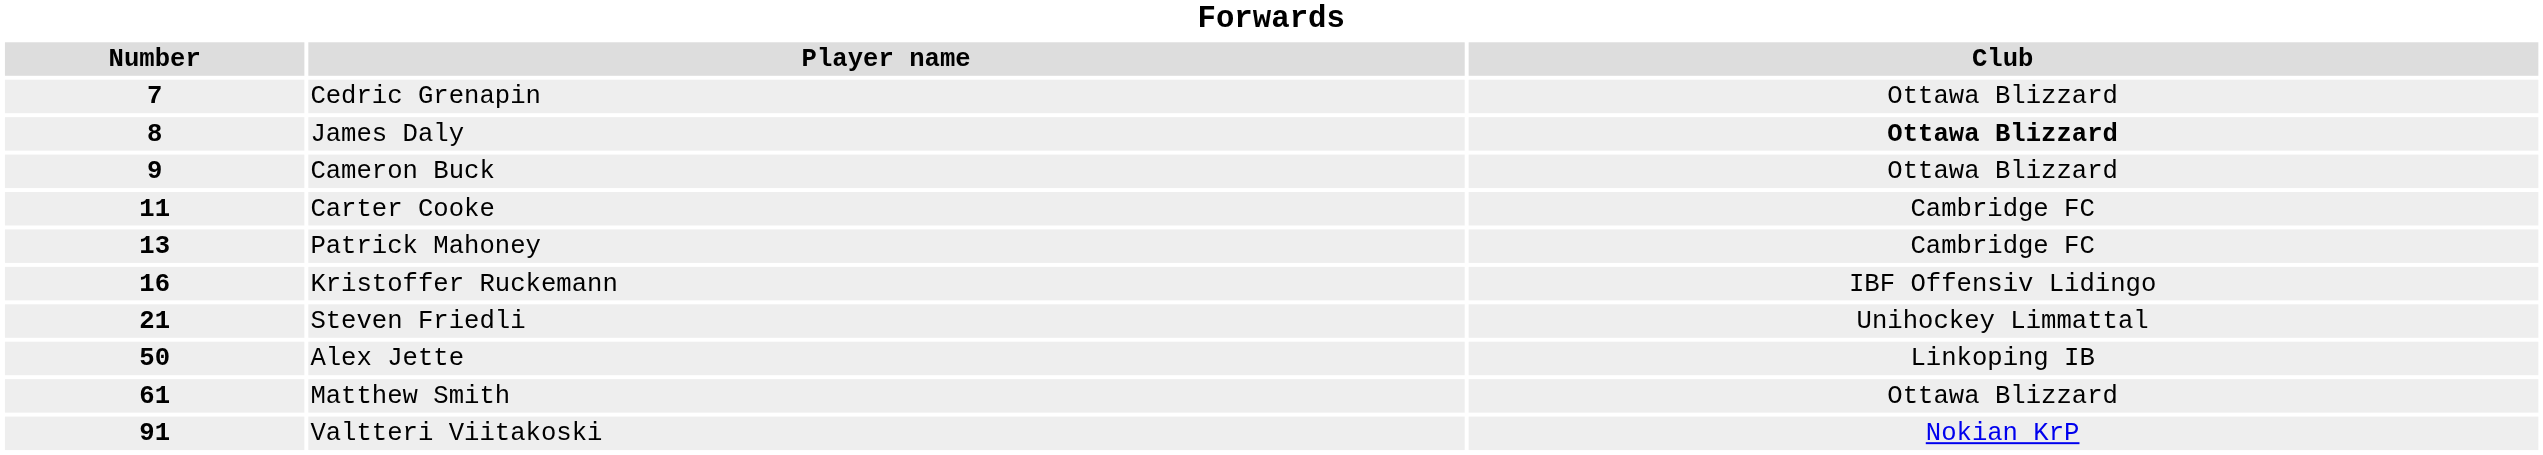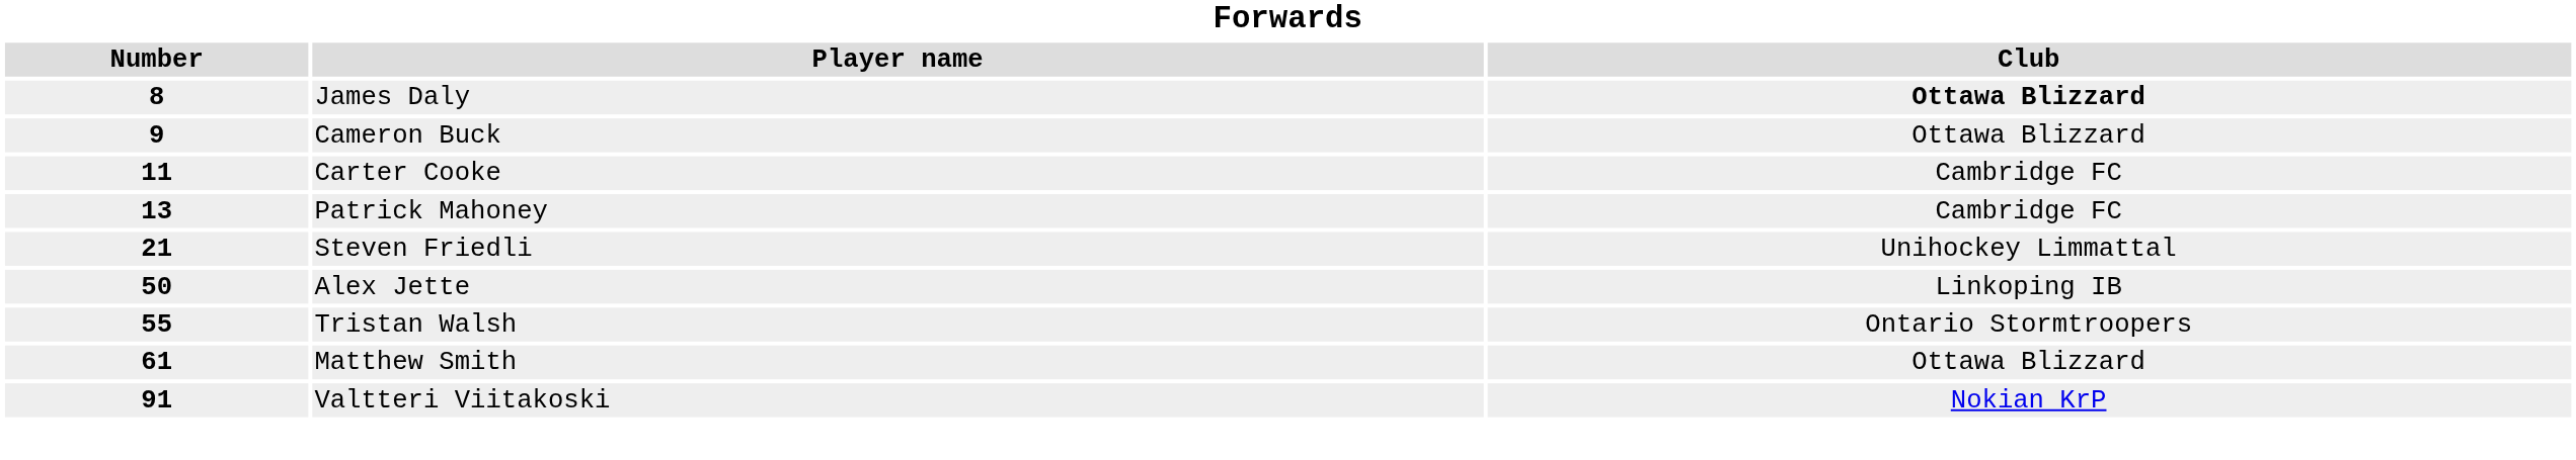- row: 7 | Cedric Grenapin | Ottawa Blizzard
- row: 16 | Kristoffer Ruckemann | IBF Offensiv Lidingo
+ row: 55 | Tristan Walsh | Ontario Stormtroopers
